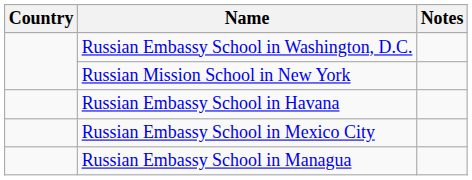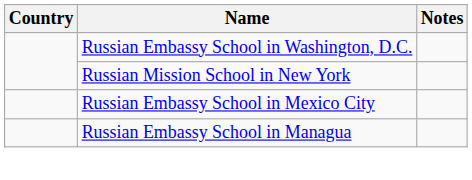- row: Russian Embassy School in Havana
